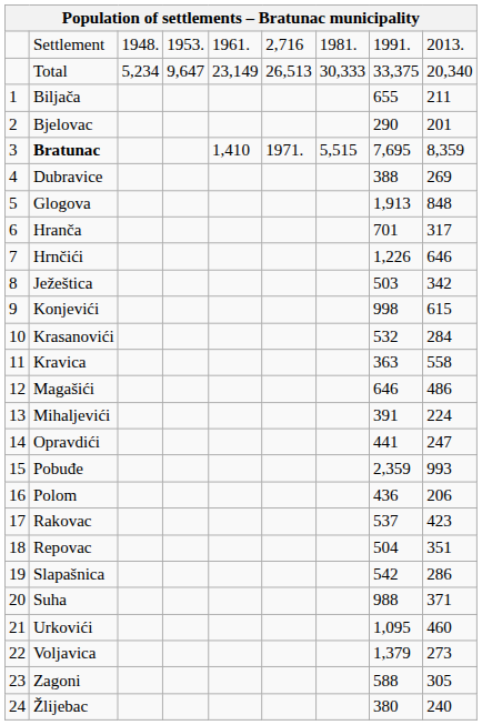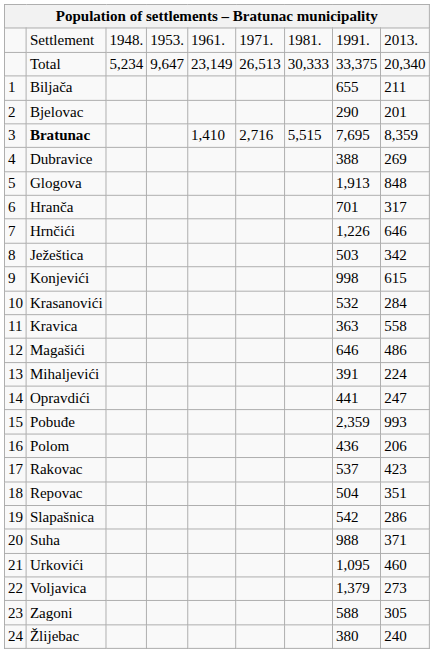Settlement | column 6: 2,716 -> 1971.
Bratunac | column 6: 1971. -> 2,716
